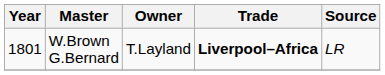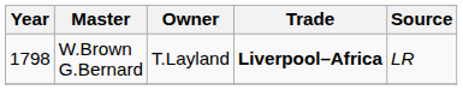W.Brown G.Bernard | Year: 1801 -> 1798
